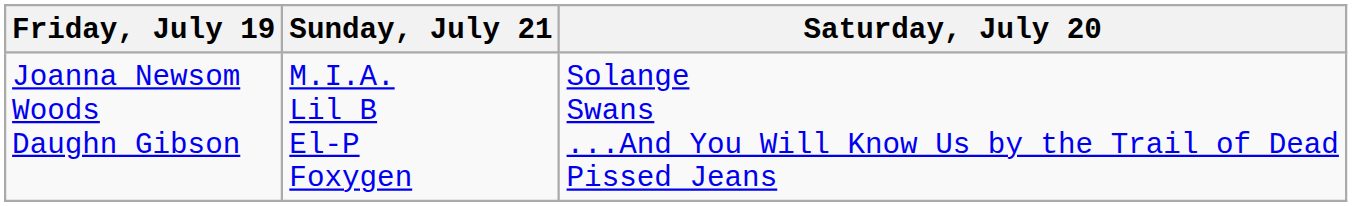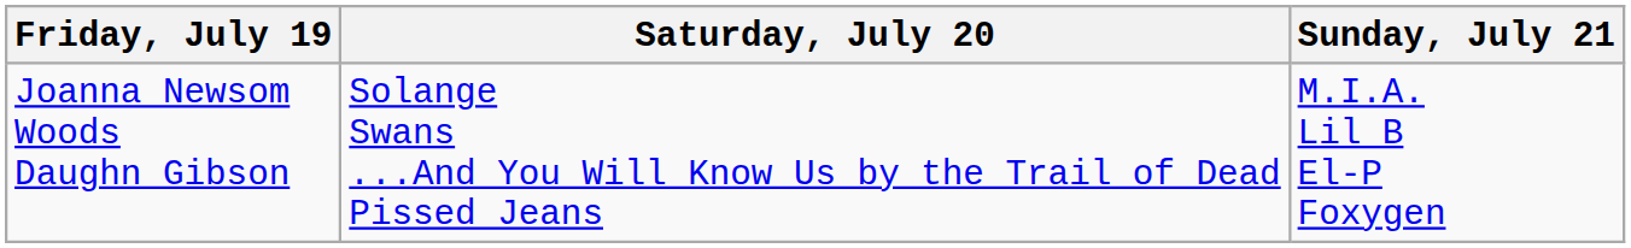columns swapped: Saturday, July 20 <-> Sunday, July 21
